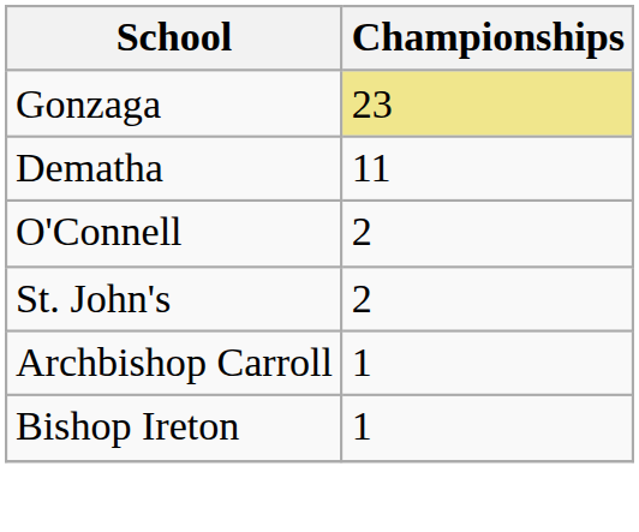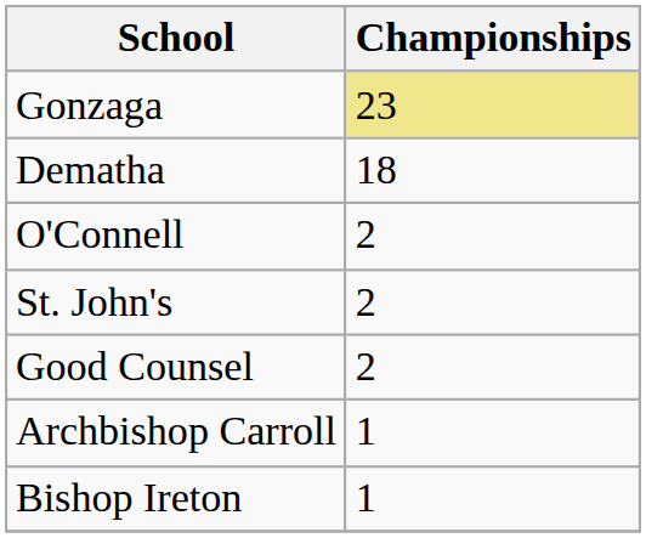Dematha | Championships: 11 -> 18
+ row: Good Counsel | 2
